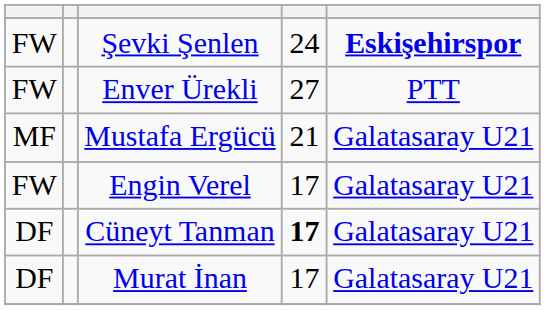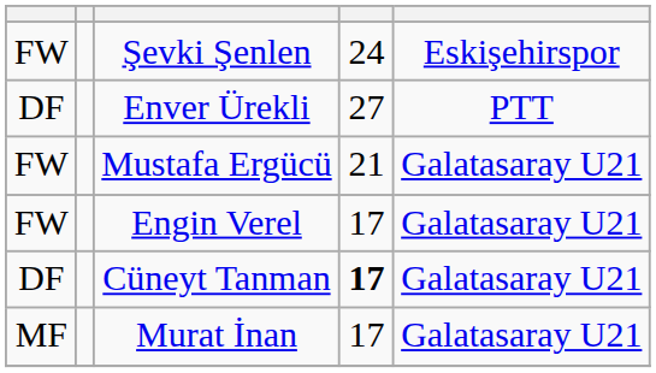Şevki Şenlen | column 5: bold -> normal
Enver Ürekli | column 1: FW -> DF
Mustafa Ergücü | column 1: MF -> FW
Murat İnan | column 1: DF -> MF
